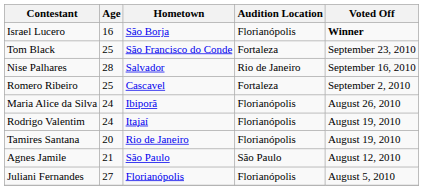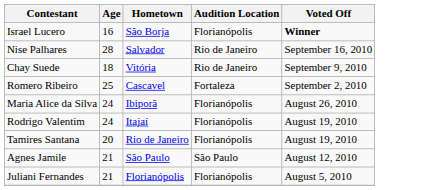- row: Tom Black | 25 | São Francisco do Conde | Fortaleza | September 23, 2010
+ row: Chay Suede | 18 | Vitória | Rio de Janeiro | September 9, 2010
Juliani Fernandes | Age: 27 -> 21
